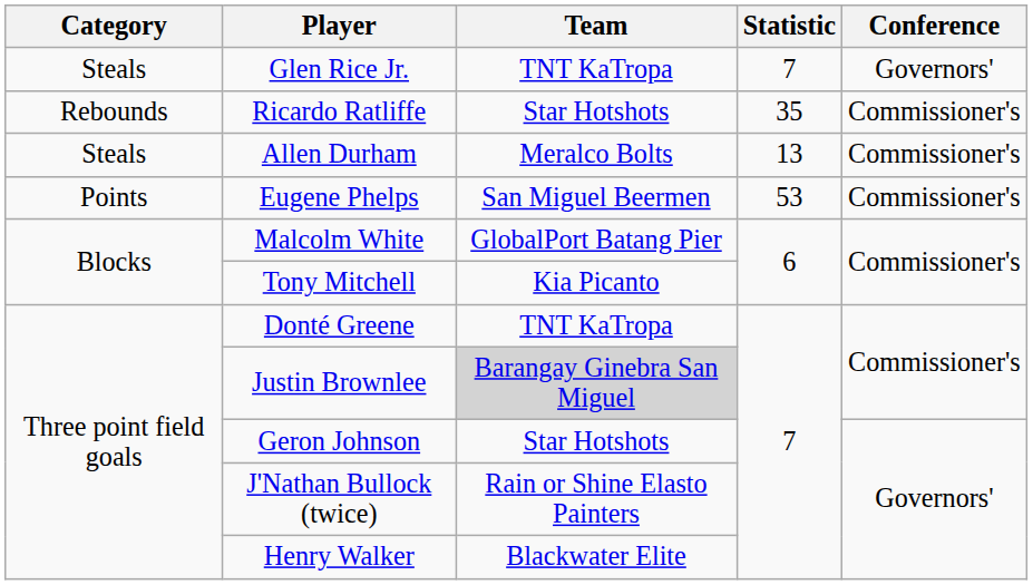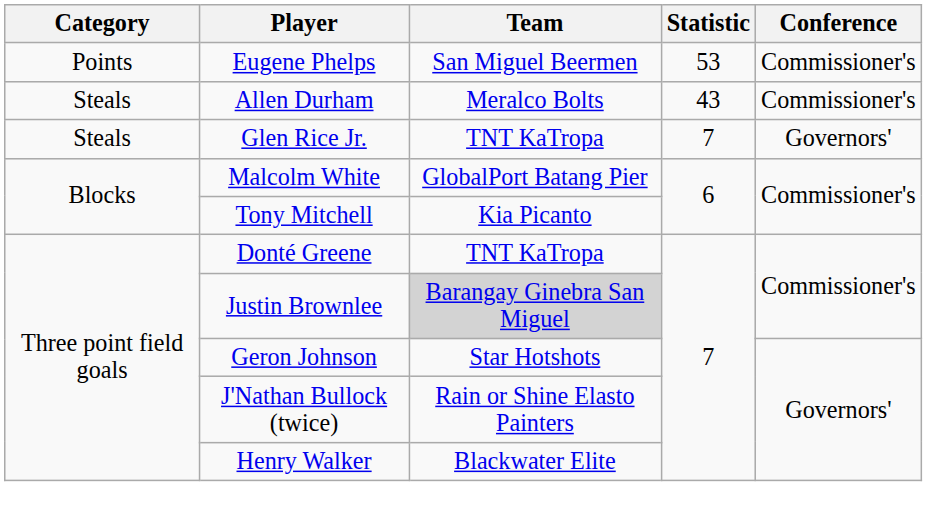rows swapped: Eugene Phelps <-> Glen Rice Jr.
- row: Rebounds | Ricardo Ratliffe | Star Hotshots | 35 | Commissioner's
Allen Durham | Statistic: 13 -> 43
